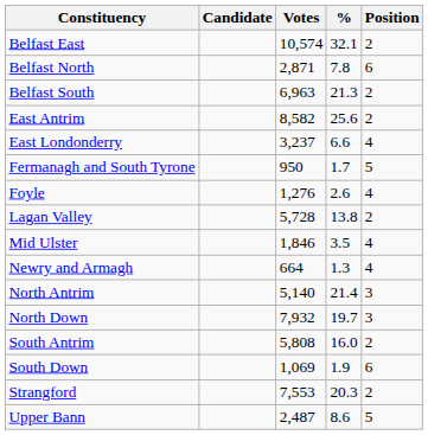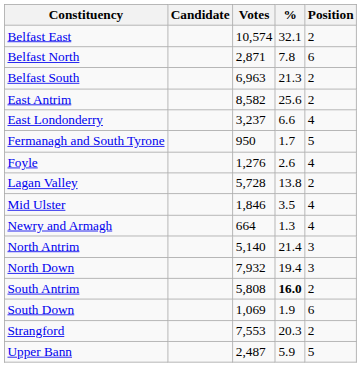North Down | %: 19.7 -> 19.4
South Antrim | %: normal -> bold
Upper Bann | %: 8.6 -> 5.9
